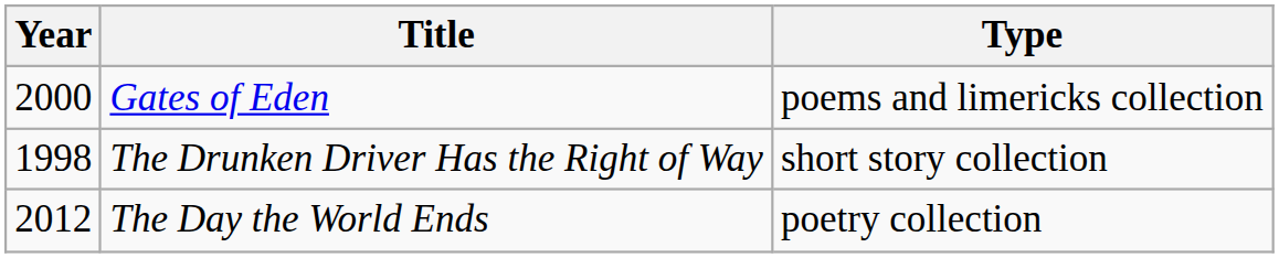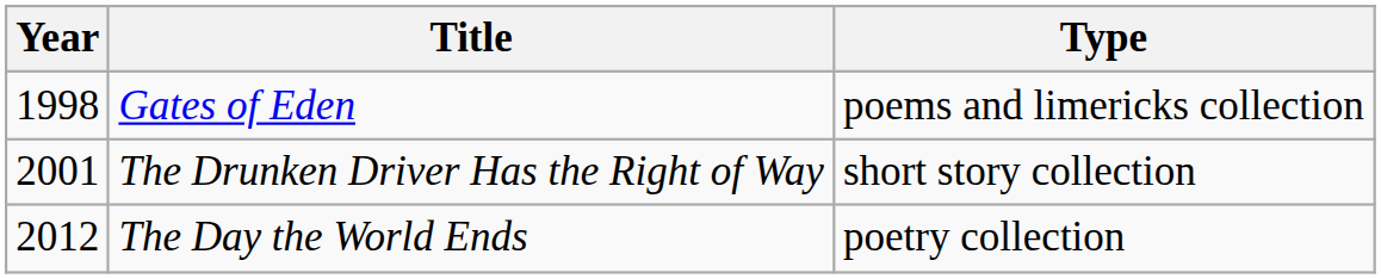Gates of Eden | Year: 2000 -> 1998
The Drunken Driver Has the Right of Way | Year: 1998 -> 2001
